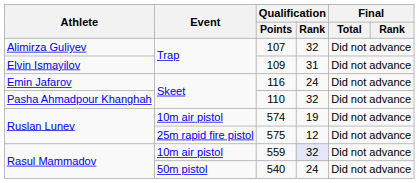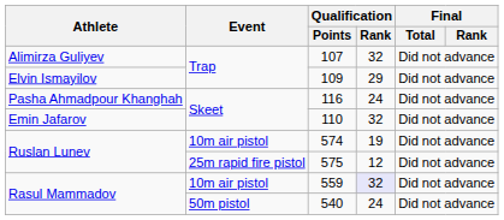109 | Qualification / Rank: 31 -> 29
116 | Athlete: Emin Jafarov -> Pasha Ahmadpour Khanghah
110 | Athlete: Pasha Ahmadpour Khanghah -> Emin Jafarov
